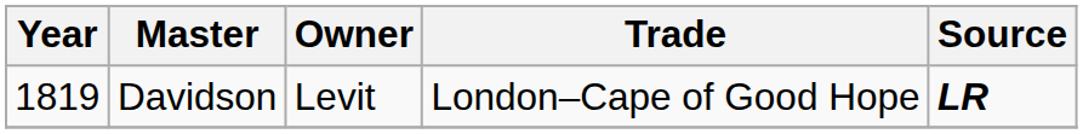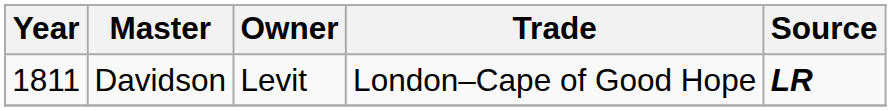Davidson | Year: 1819 -> 1811
